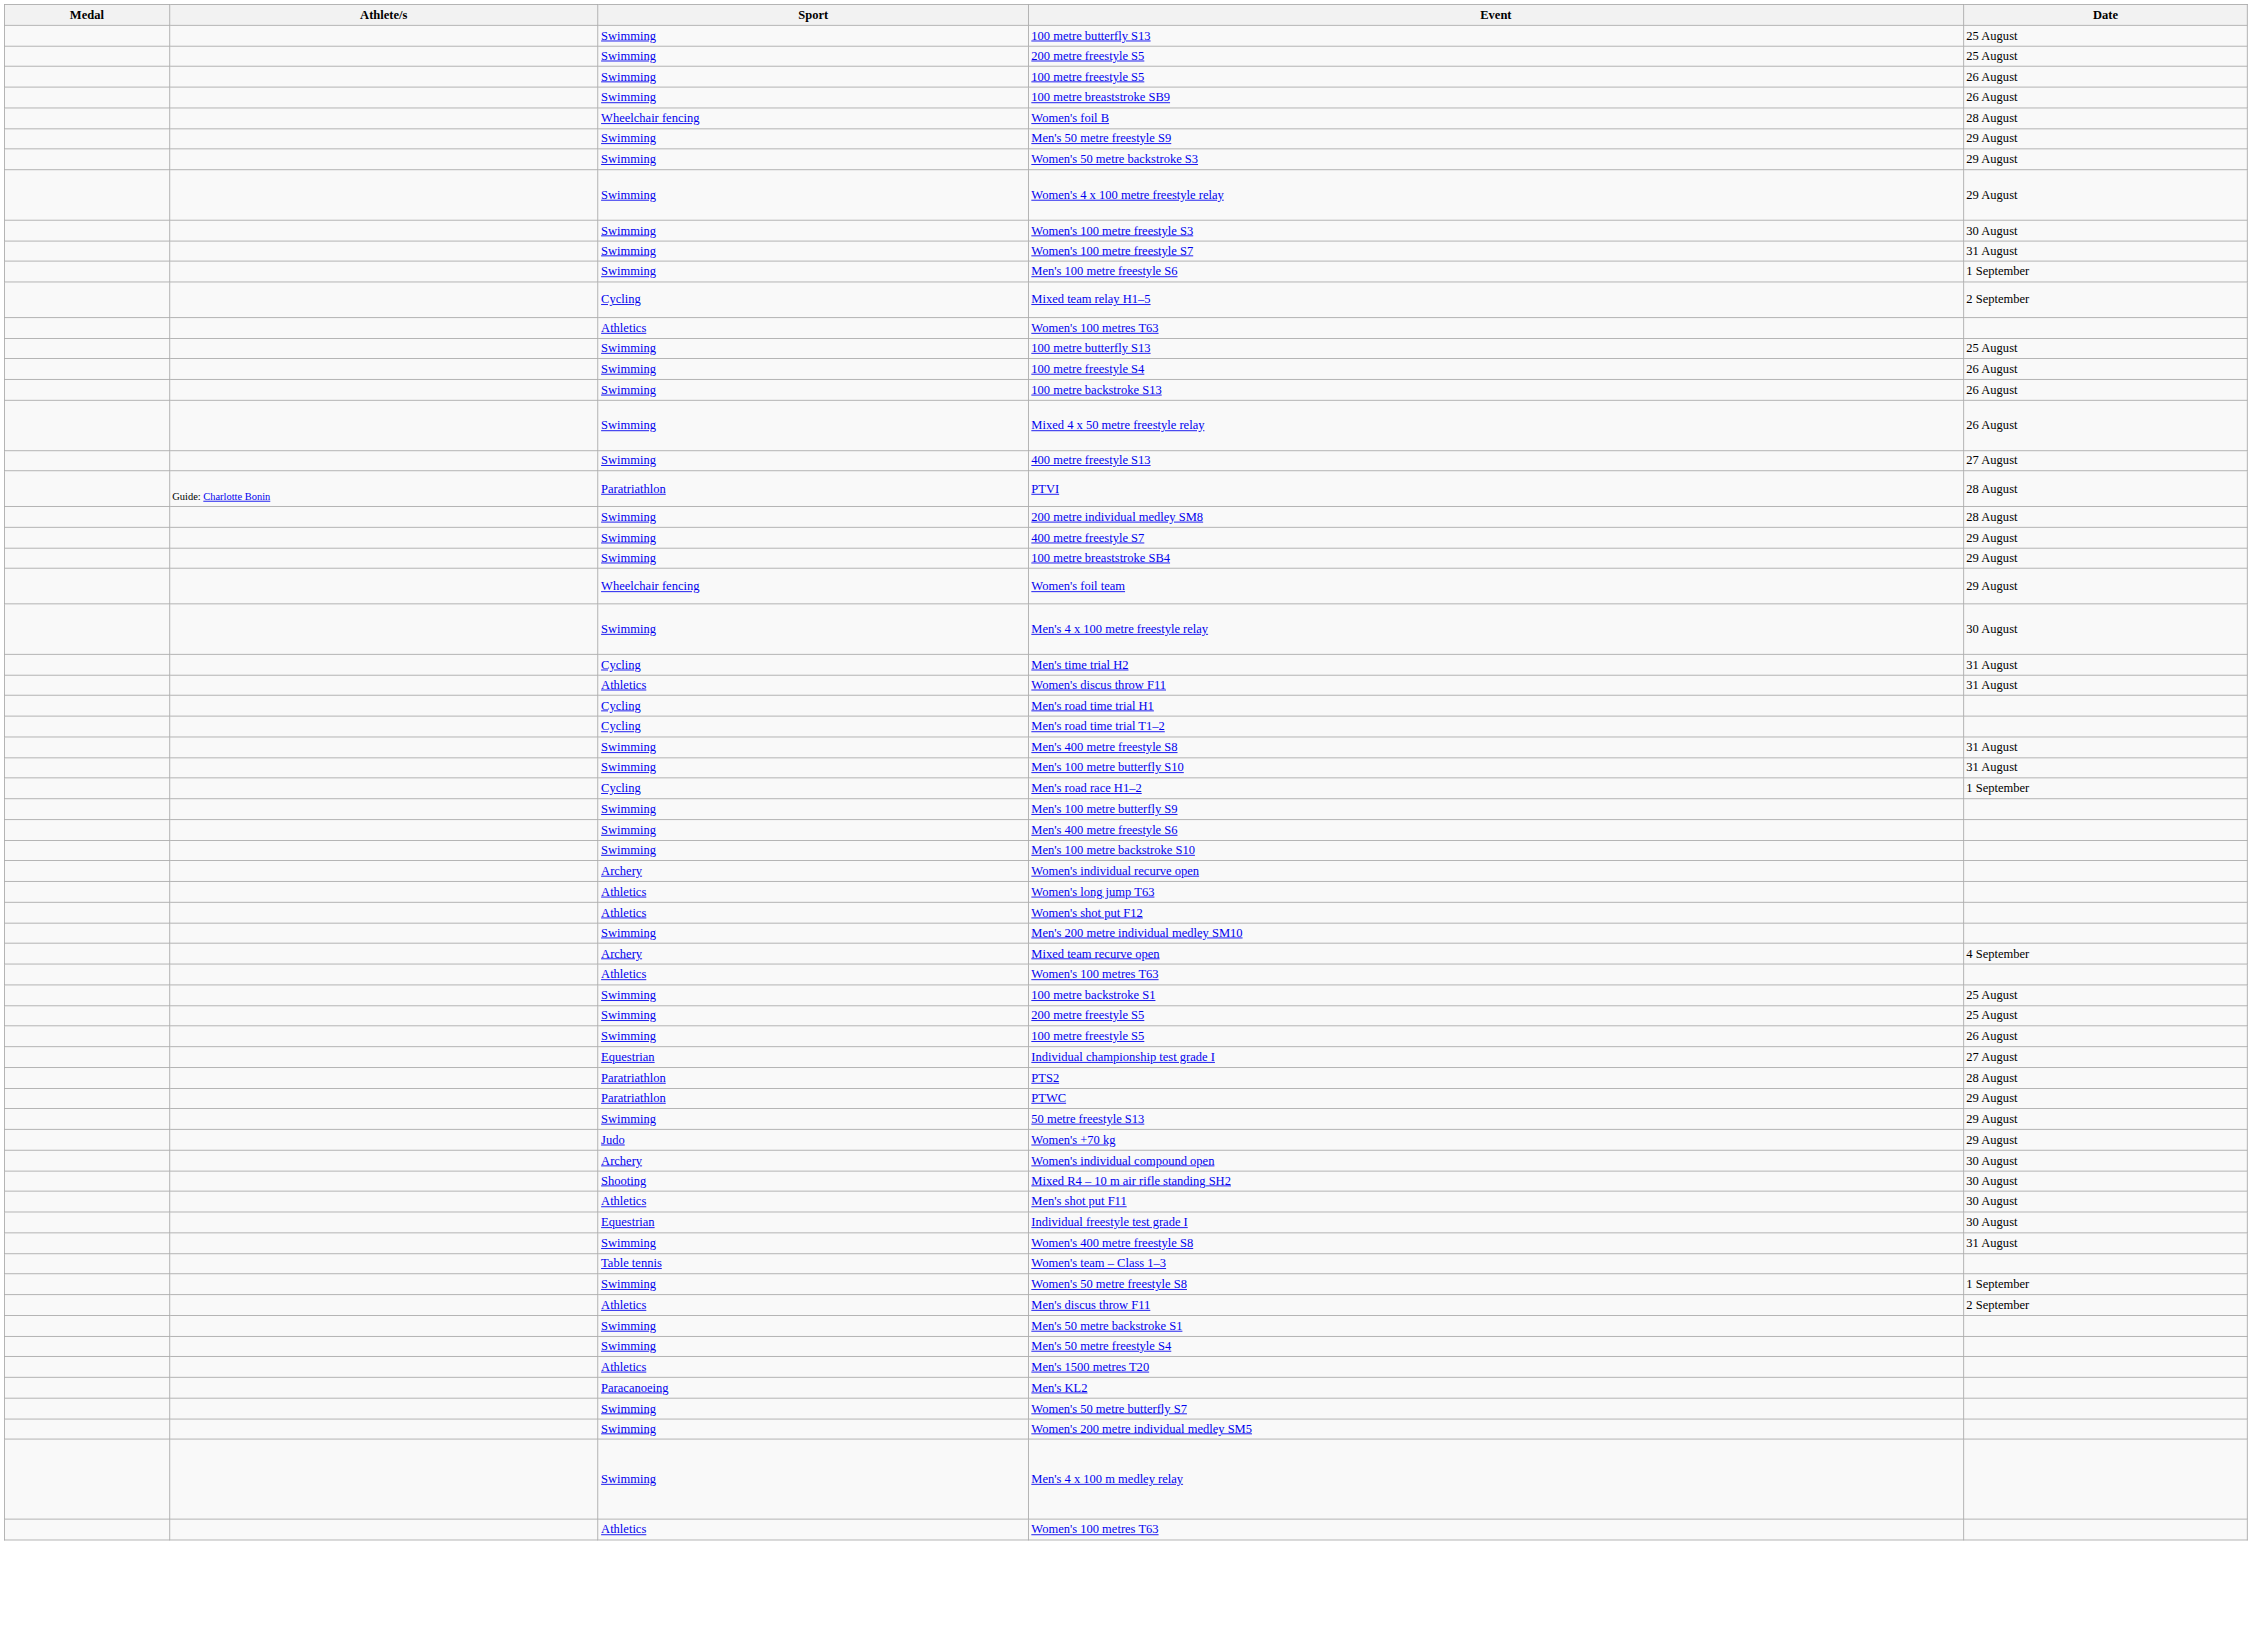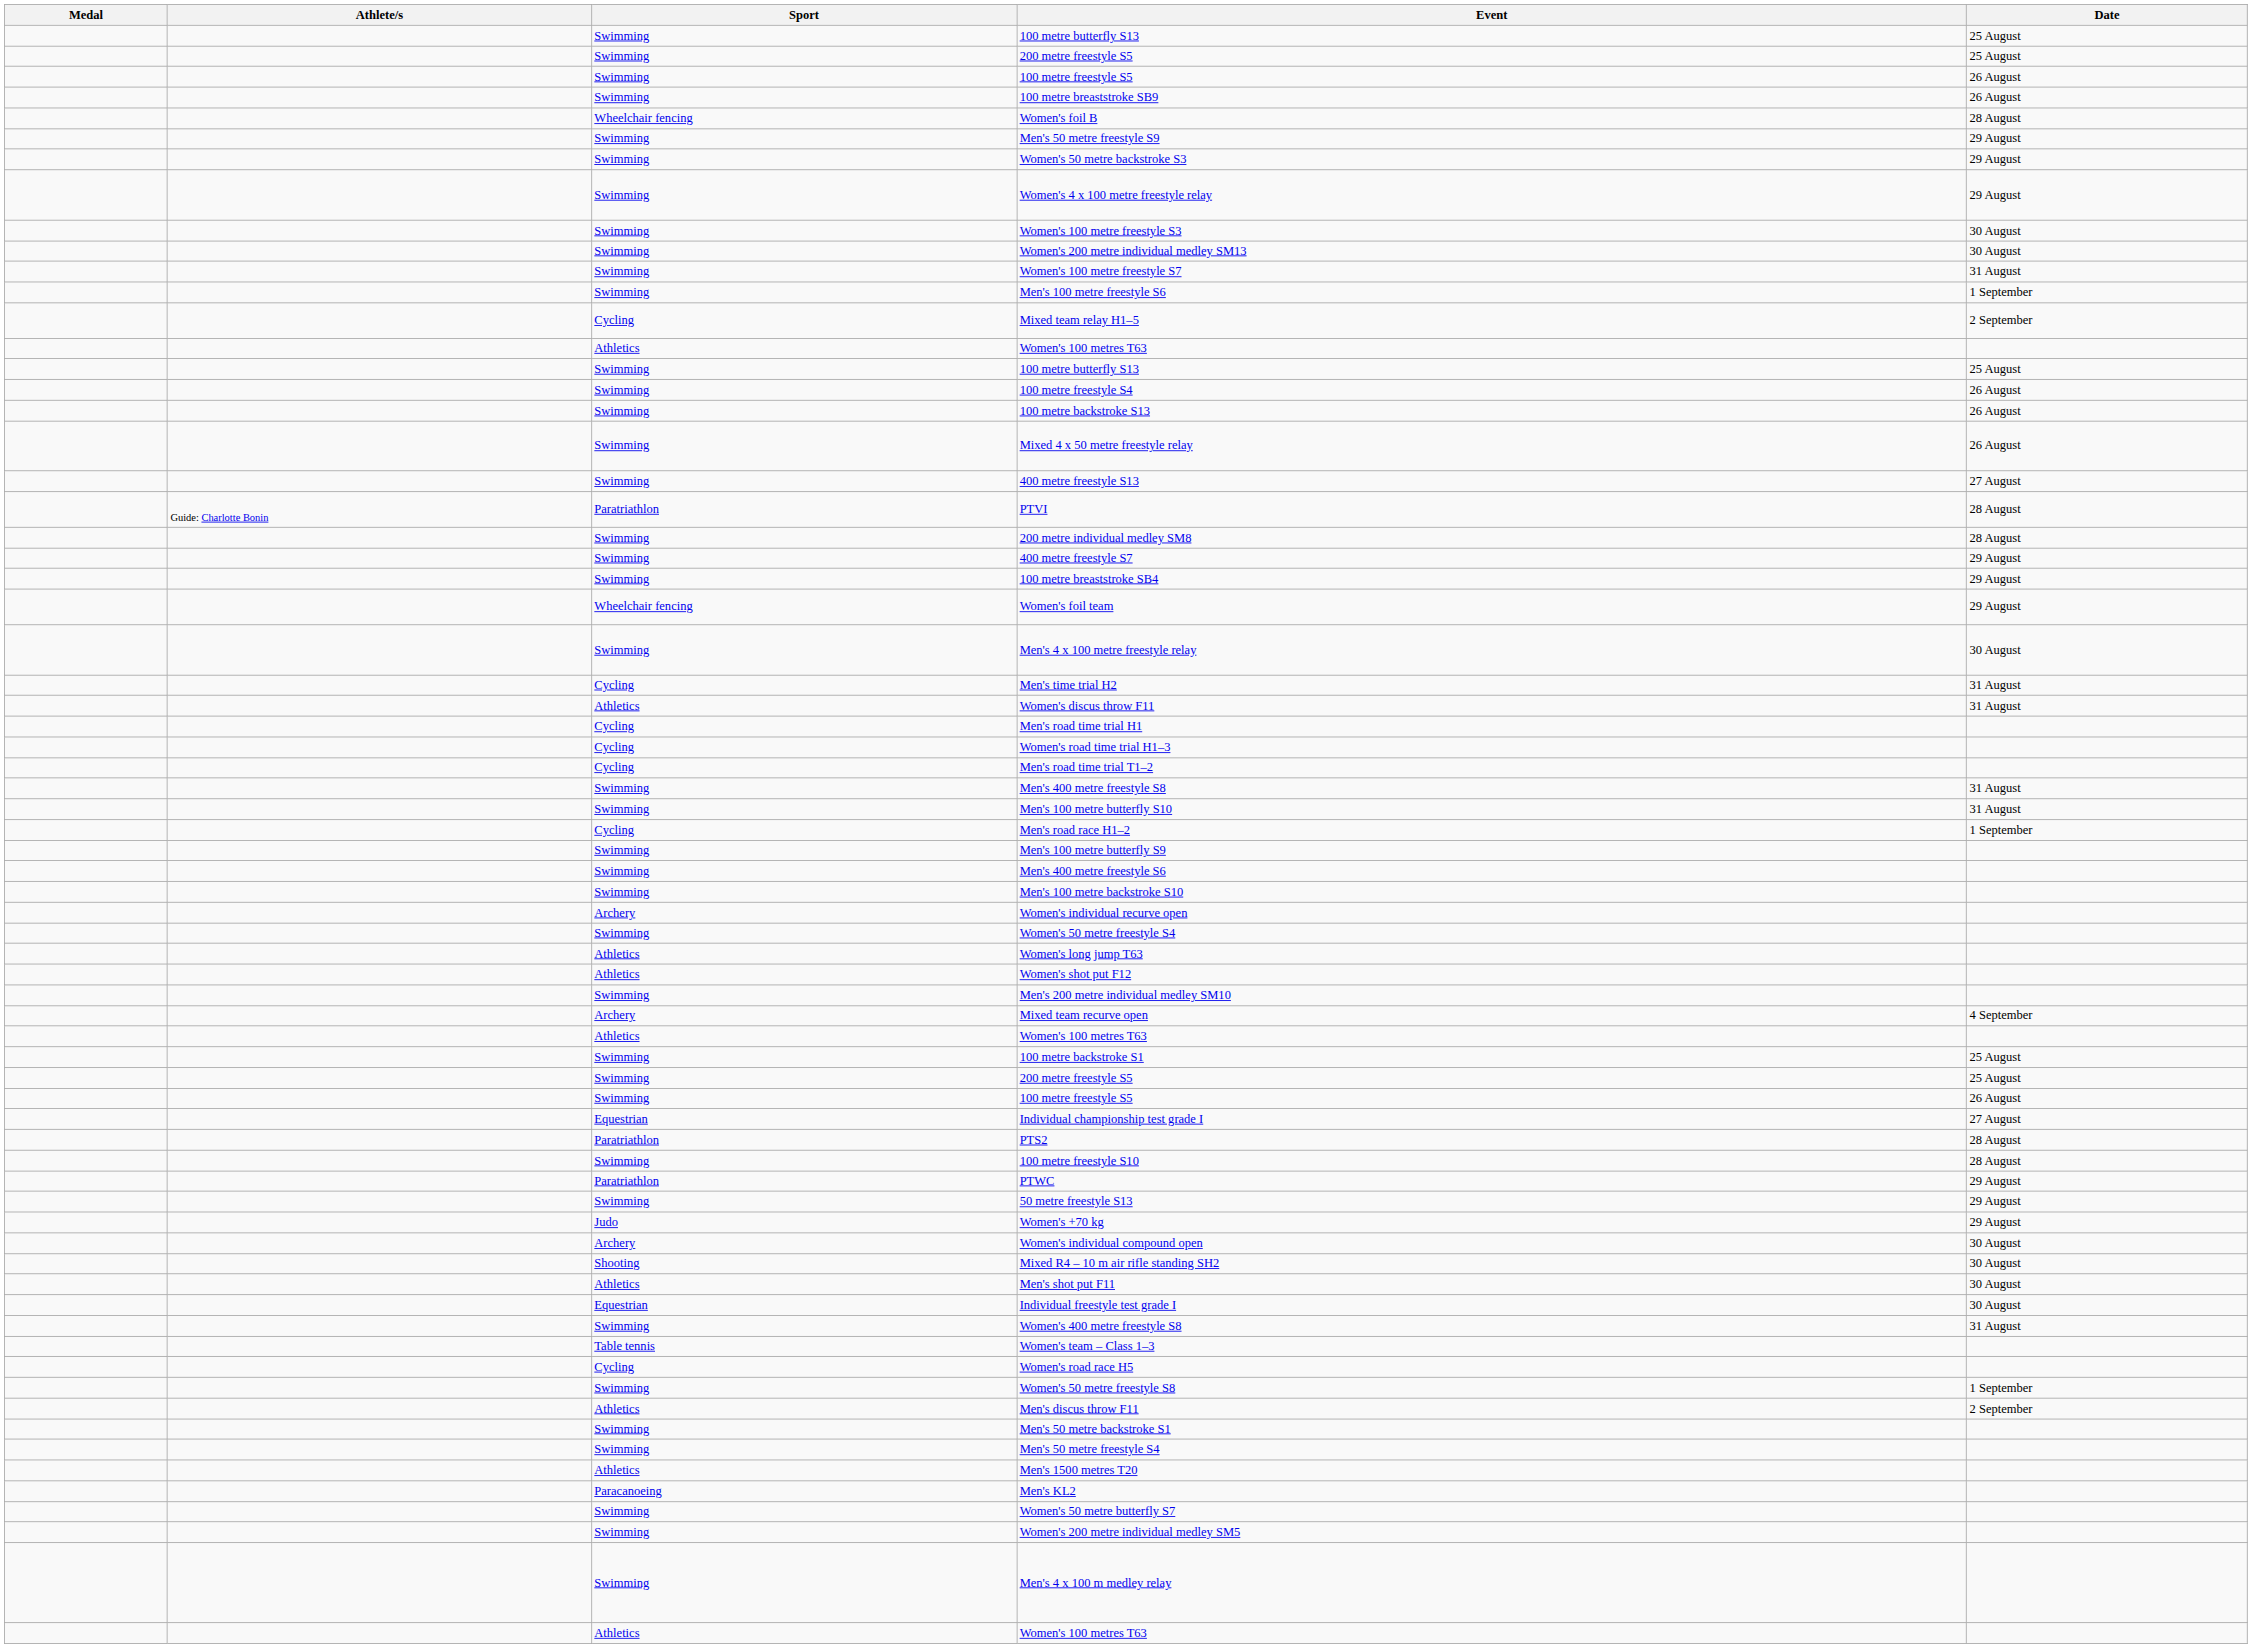+ row: Swimming | Women's 200 metre individual medley SM13 | 30 August
+ row: Cycling | Women's road time trial H1–3
+ row: Swimming | Women's 50 metre freestyle S4
+ row: Swimming | 100 metre freestyle S10 | 28 August
+ row: Cycling | Women's road race H5
